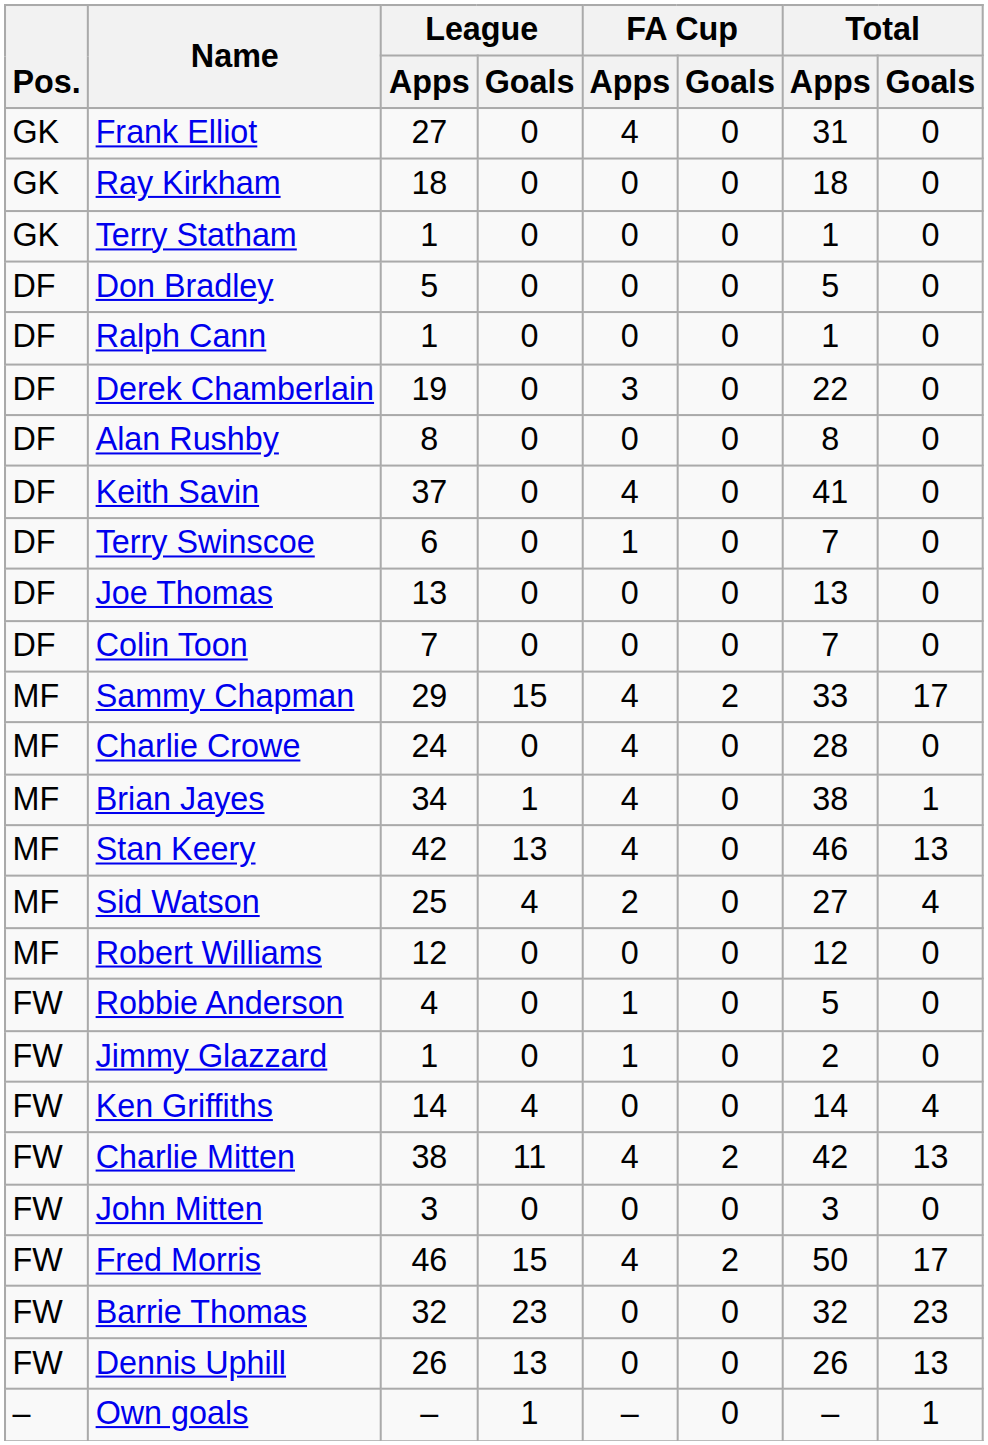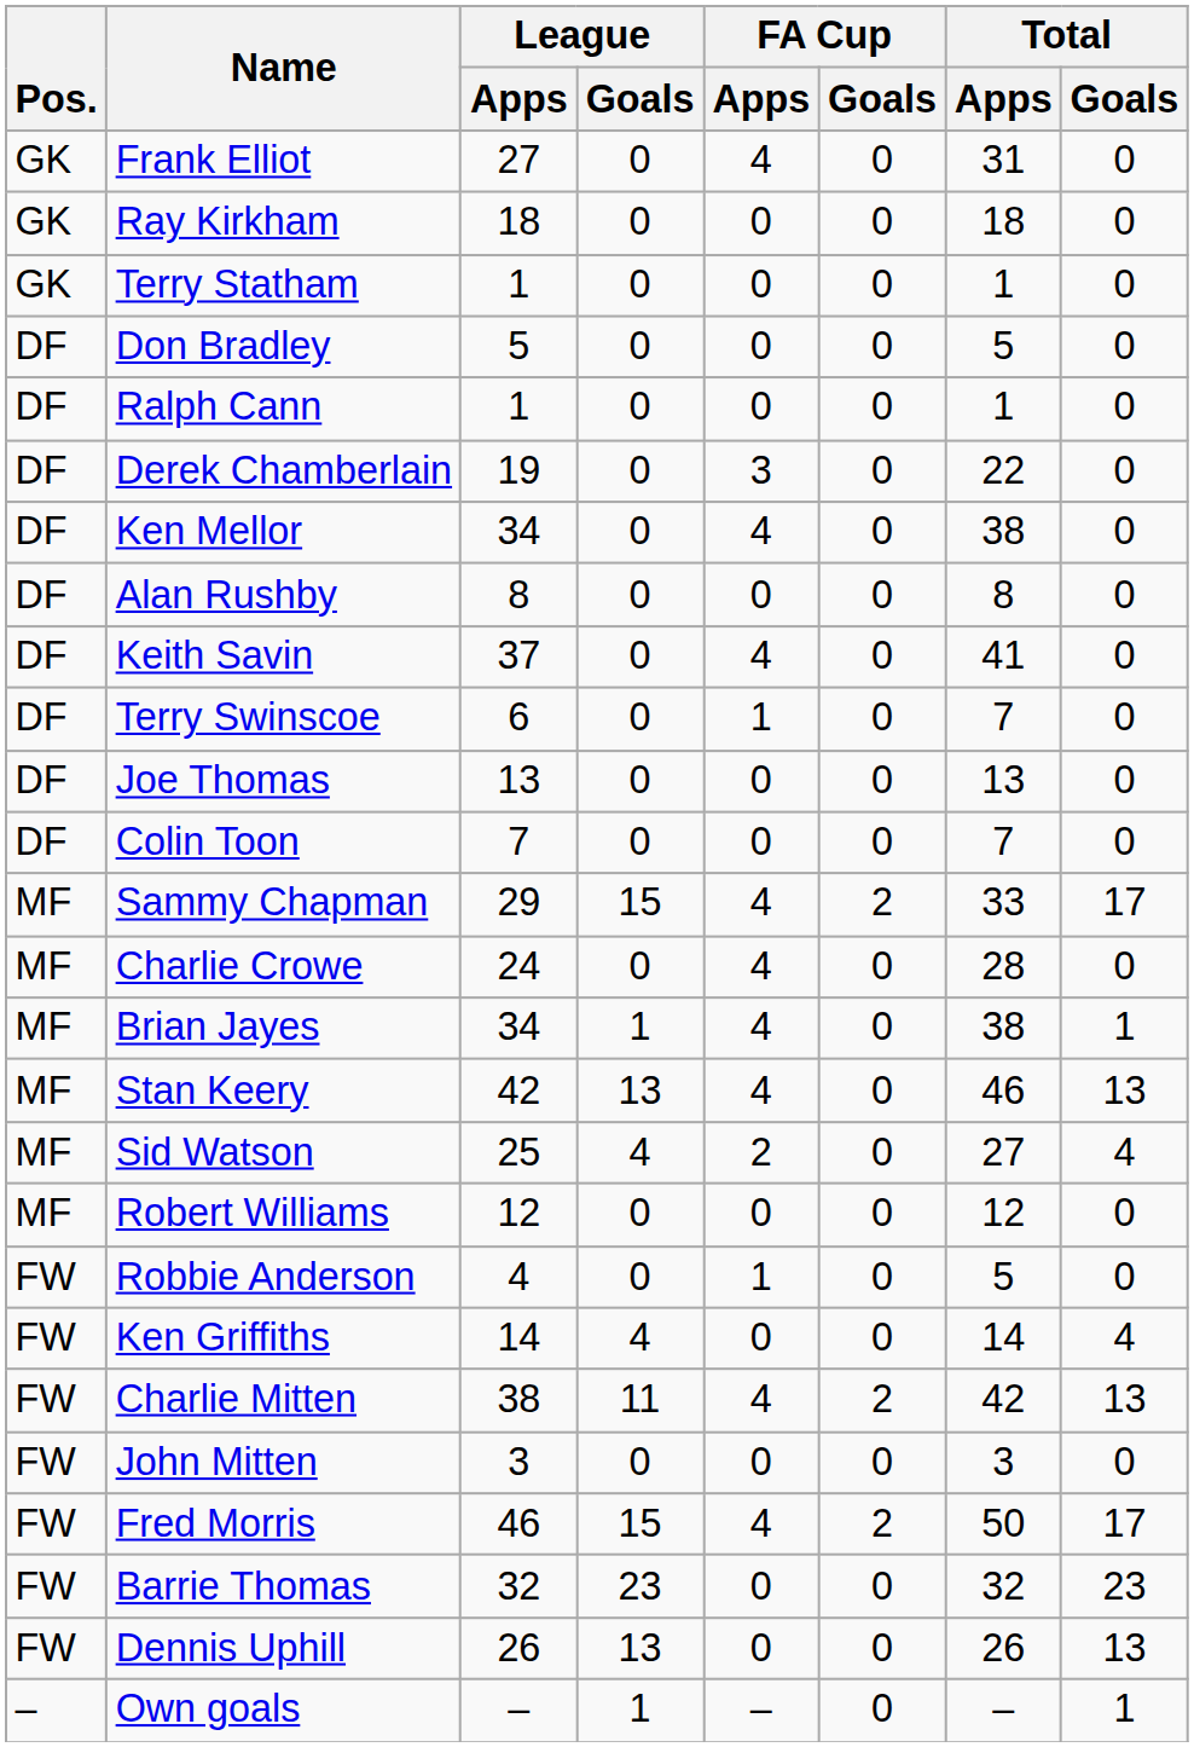+ row: DF | Ken Mellor | 34 | 0 | 4 | 0 | 38 | 0
- row: FW | Jimmy Glazzard | 1 | 0 | 1 | 0 | 2 | 0
